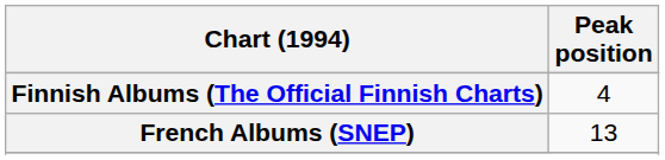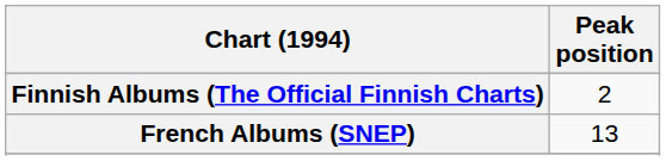Finnish Albums (The Official Finnish Charts) | Peak position: 4 -> 2
